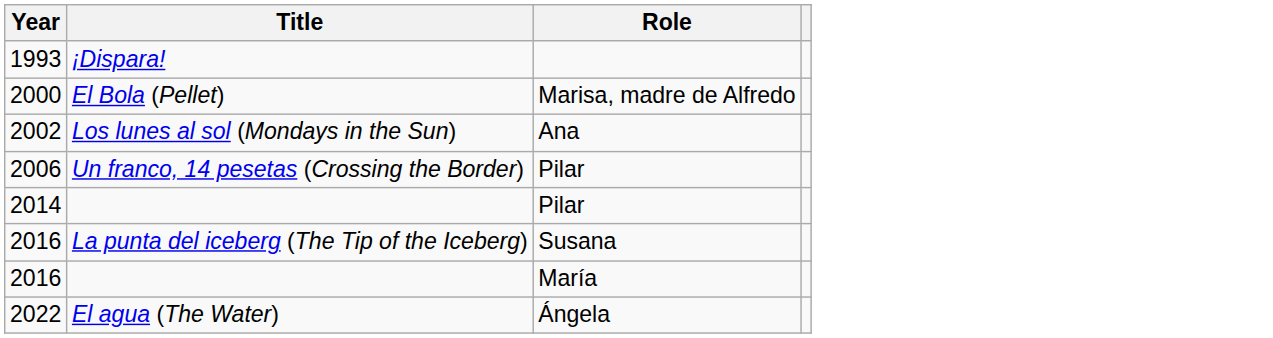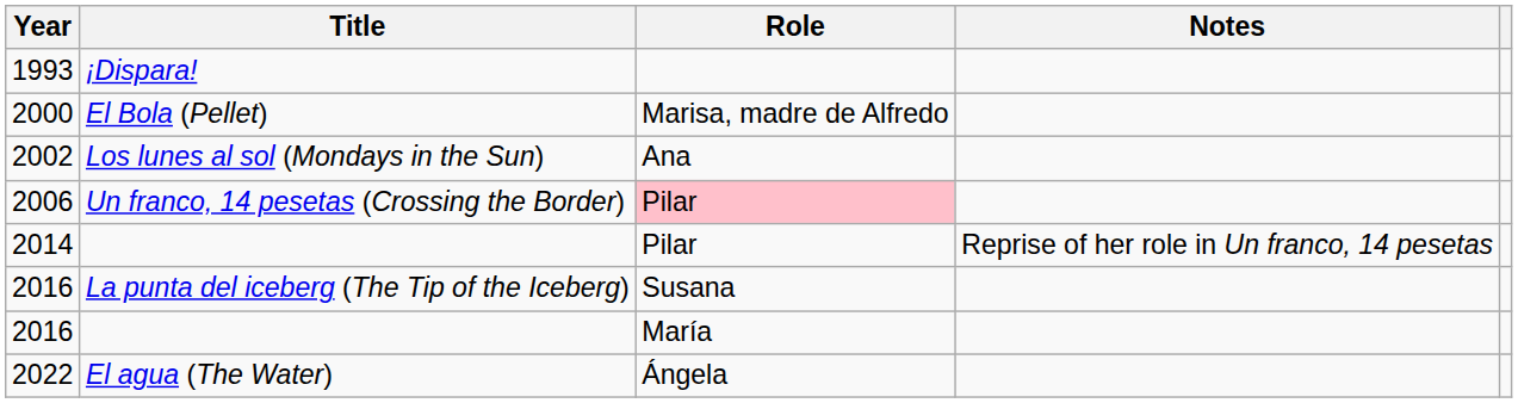+ column: Notes | Reprise of her role in Un franco, 14 pesetas
2006 | Role: no background -> pink background
